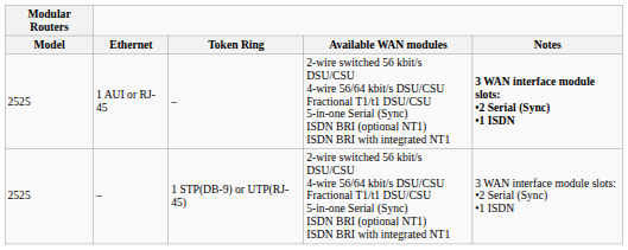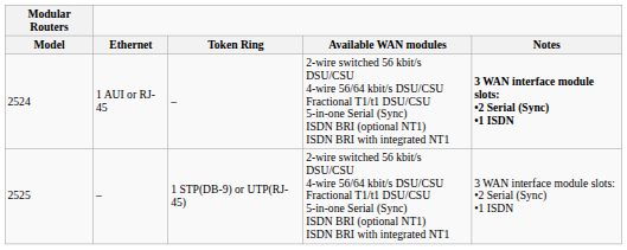1 AUI or RJ-45 | Modular Routers / Model: 2525 -> 2524
